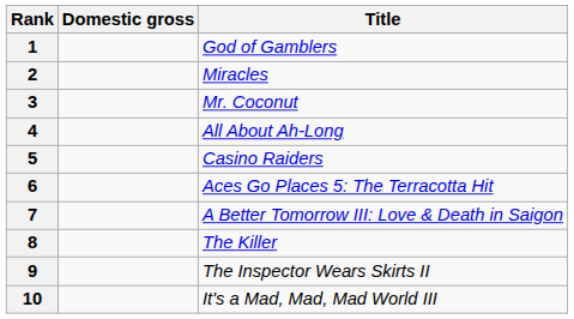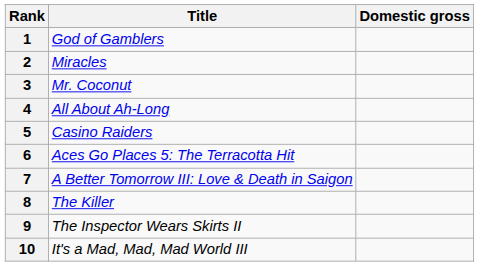columns swapped: Title <-> Domestic gross
